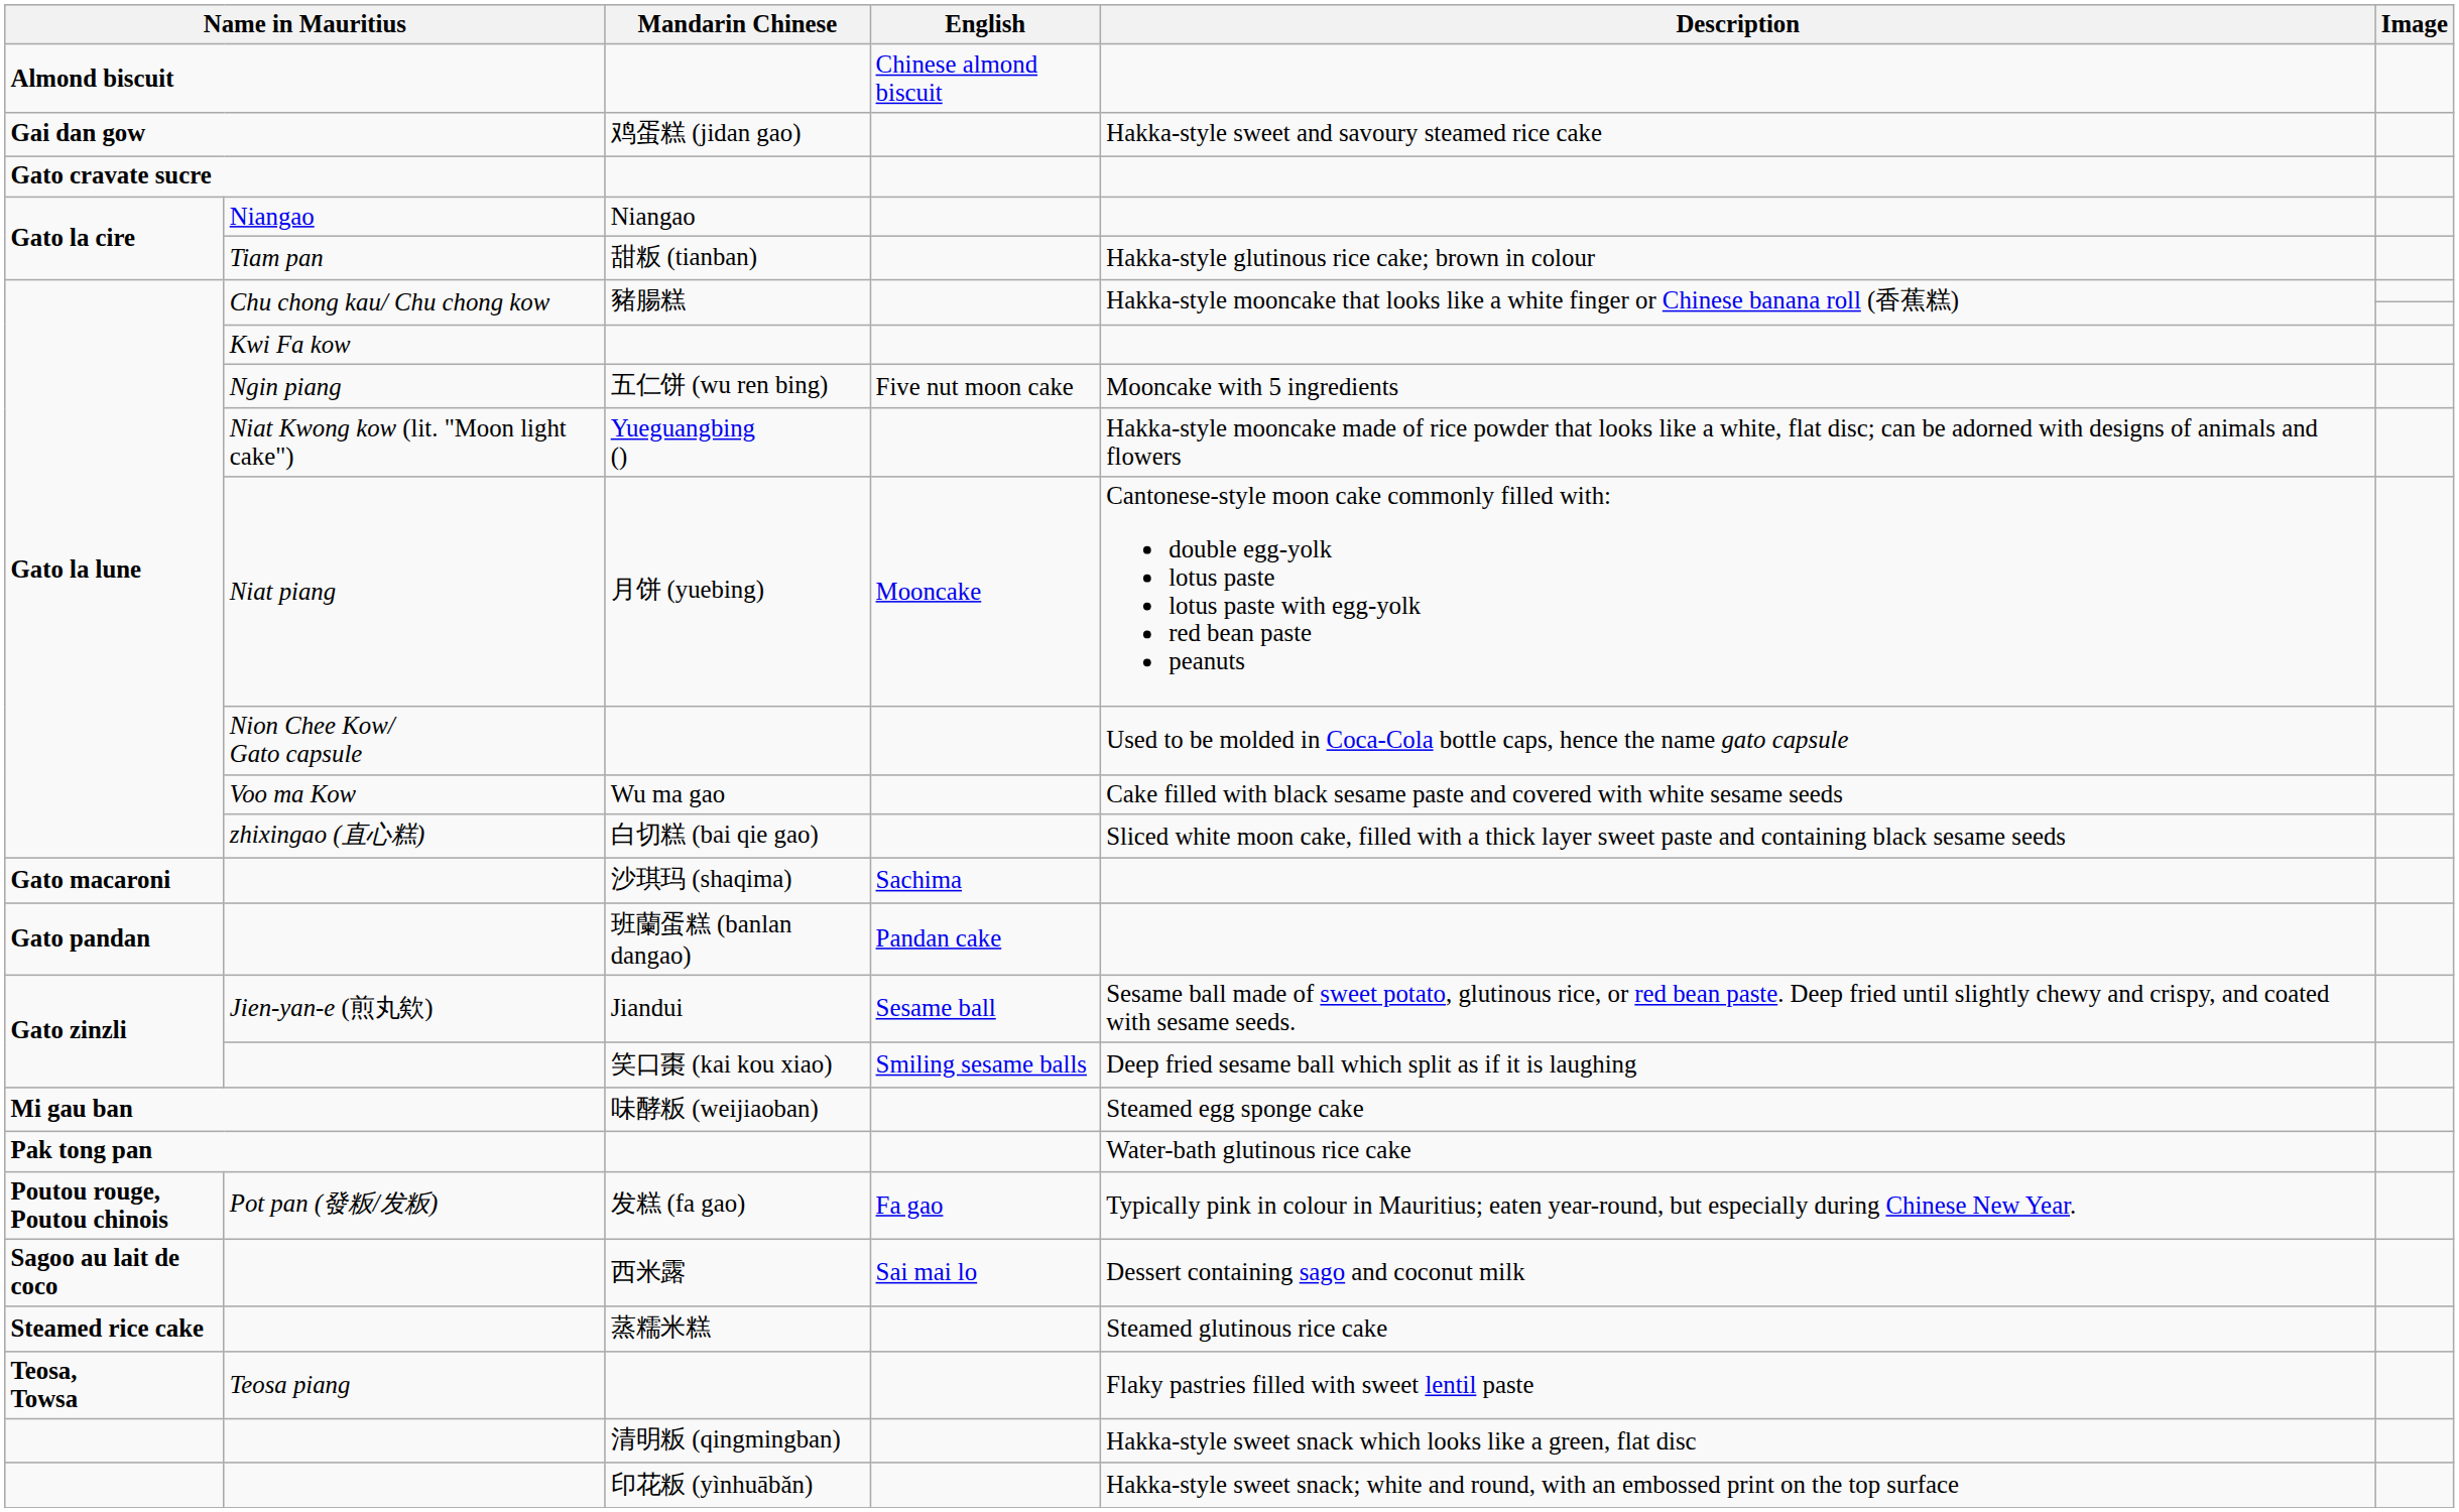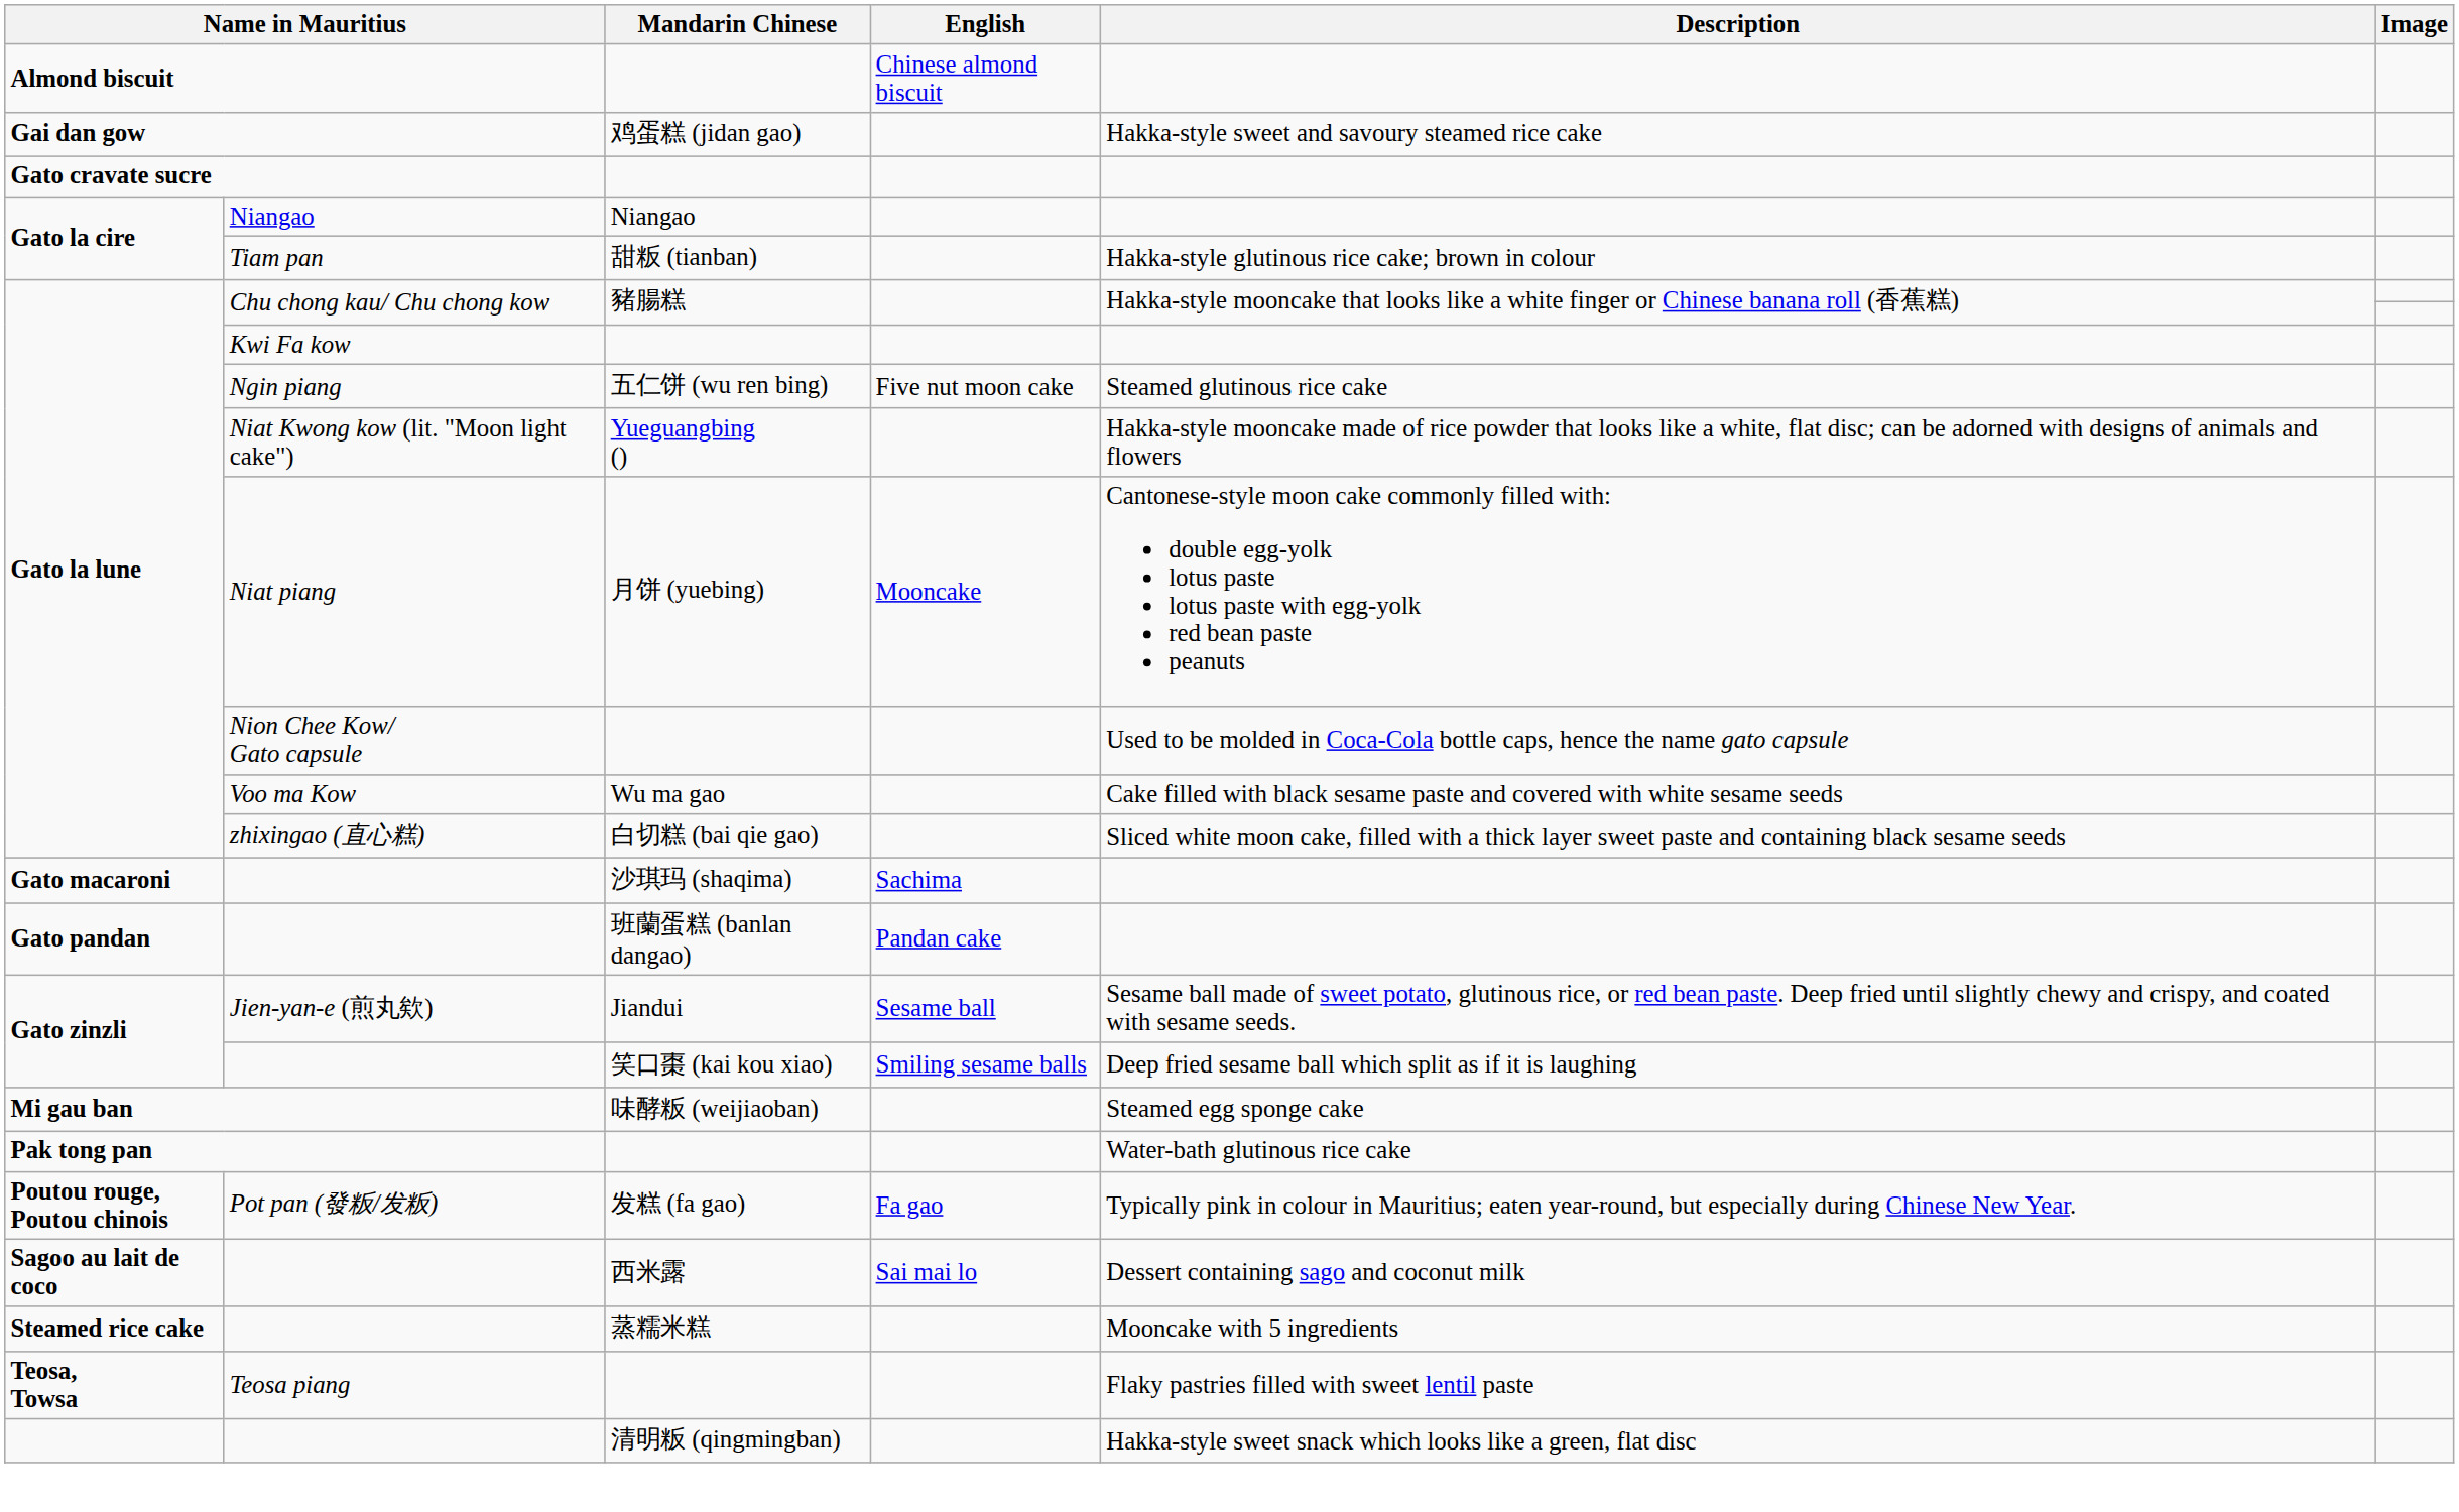五仁饼 (wu ren bing) | Description: Mooncake with 5 ingredients -> Steamed glutinous rice cake
蒸糯米糕 | Description: Steamed glutinous rice cake -> Mooncake with 5 ingredients
- row: 印花粄 (yìnhuābǎn) | Hakka-style sweet snack; white and round, with an embossed print on the top surface
